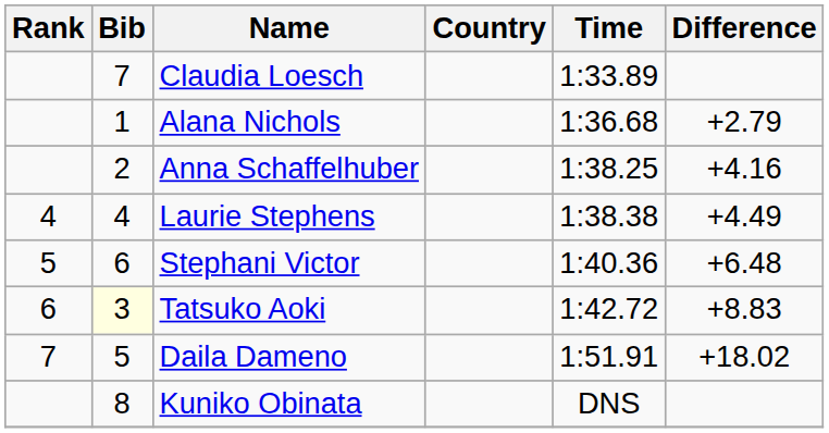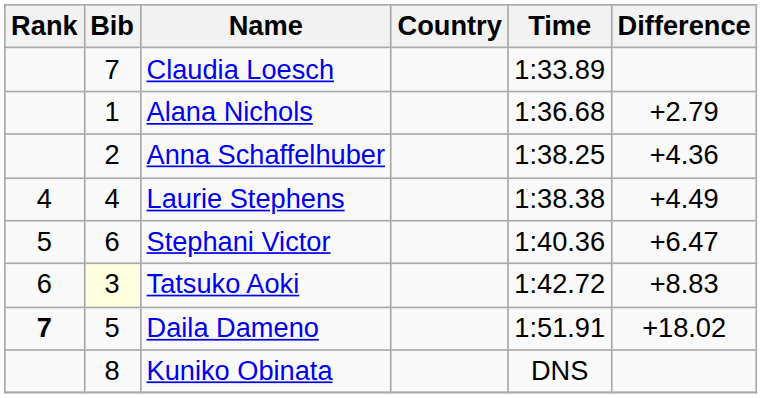Anna Schaffelhuber | Difference: +4.16 -> +4.36
Stephani Victor | Difference: +6.48 -> +6.47
Daila Dameno | Rank: normal -> bold
